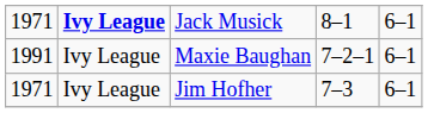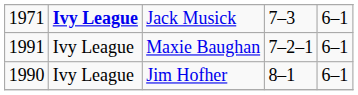Jack Musick | column 4: 8–1 -> 7–3
Jim Hofher | column 1: 1971 -> 1990
Jim Hofher | column 4: 7–3 -> 8–1
